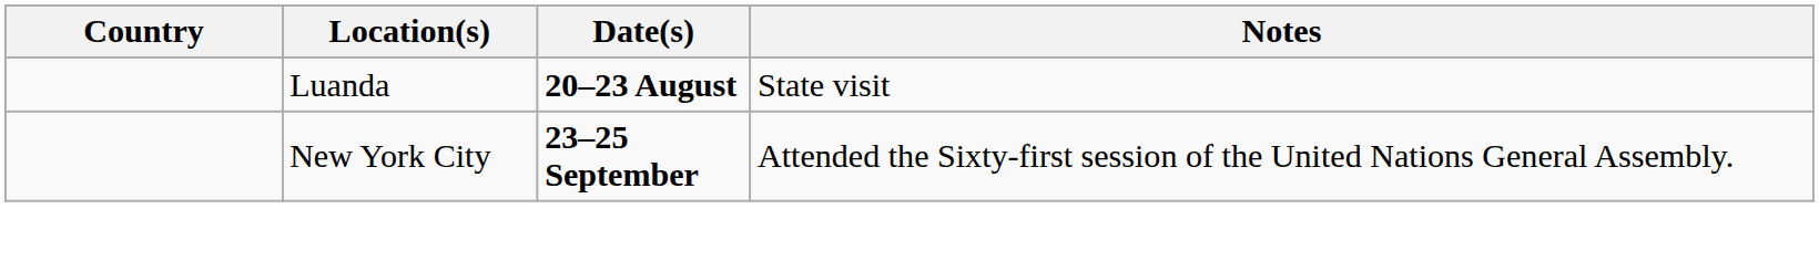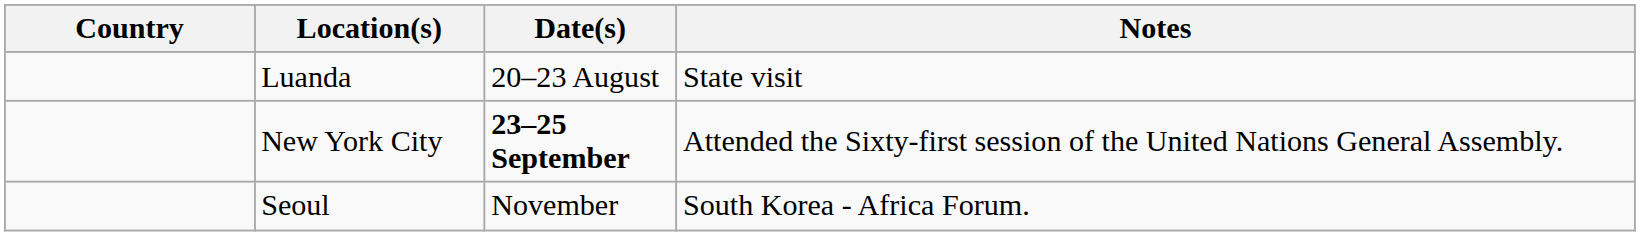Luanda | Date(s): bold -> normal
+ row: Seoul | November | South Korea - Africa Forum.
